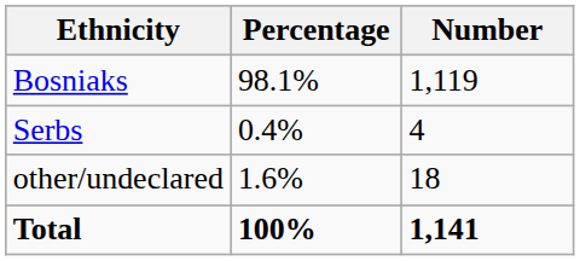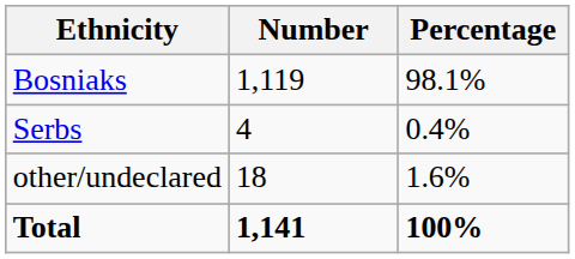columns swapped: Number <-> Percentage
